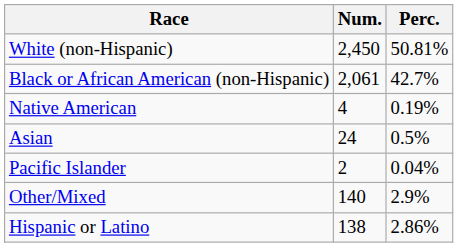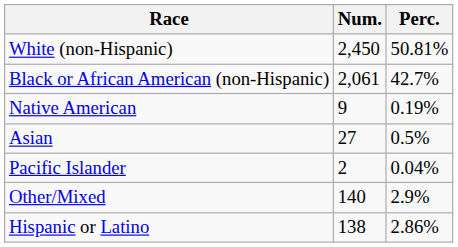Native American | Num.: 4 -> 9
Asian | Num.: 24 -> 27
